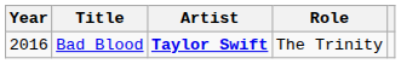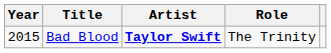Bad Blood | Year: 2016 -> 2015
